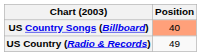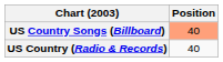US Country (Radio & Records) | Position: 49 -> 40
